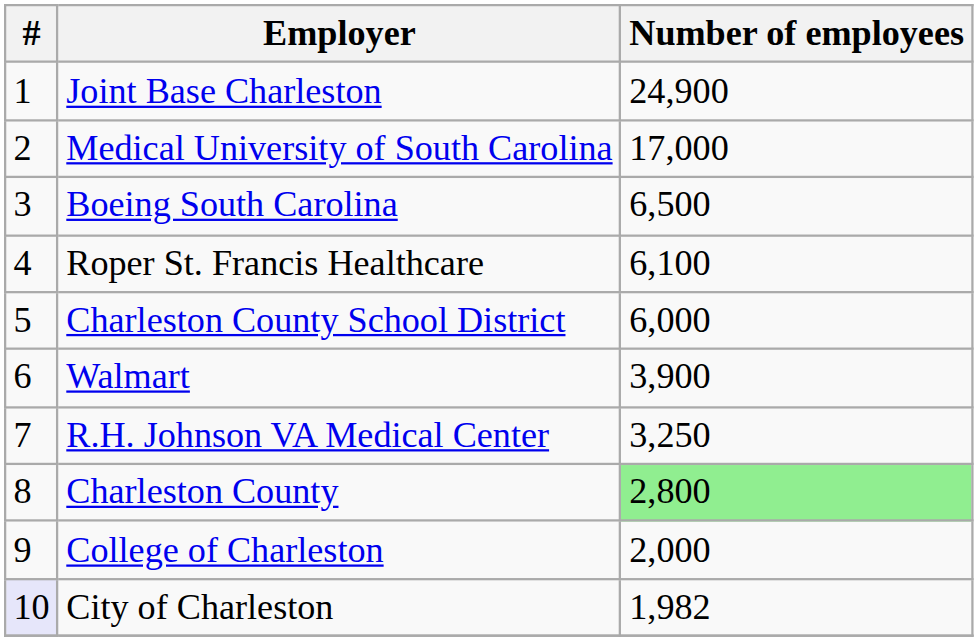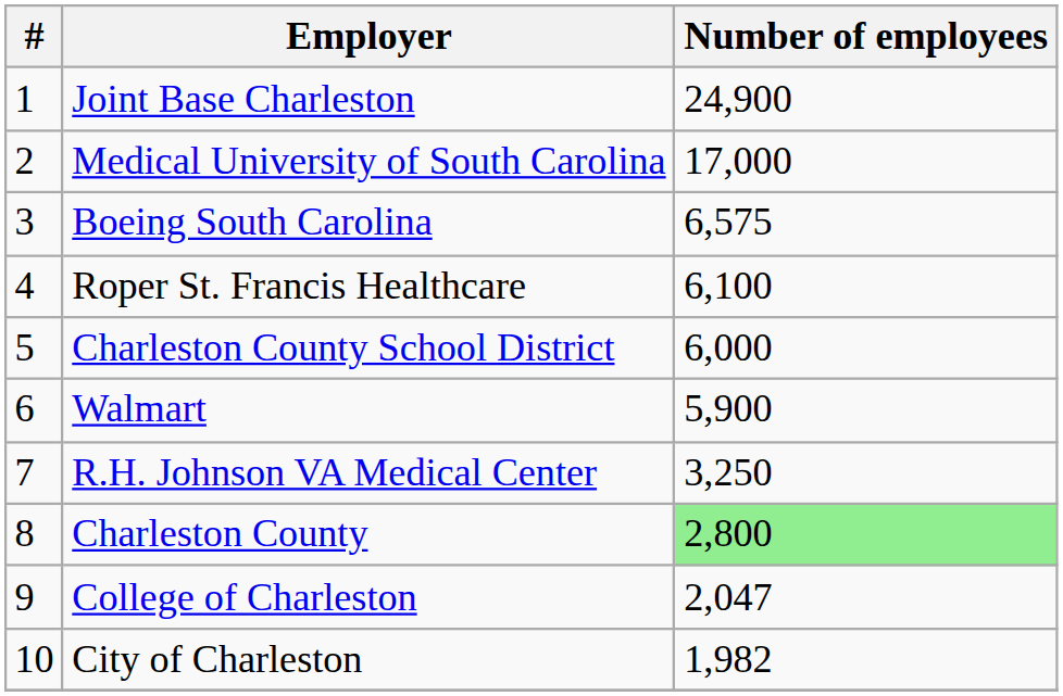Boeing South Carolina | Number of employees: 6,500 -> 6,575
Walmart | Number of employees: 3,900 -> 5,900
College of Charleston | Number of employees: 2,000 -> 2,047
City of Charleston | #: lavender background -> no background
